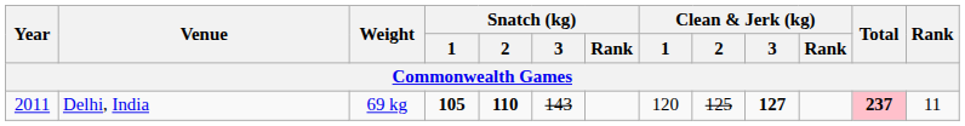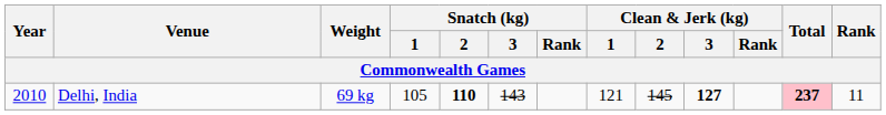Delhi, India | Year: 2011 -> 2010
Delhi, India | Snatch (kg) / 1: bold -> normal
Delhi, India | Clean & Jerk (kg) / 1: 120 -> 121
Delhi, India | Clean & Jerk (kg) / 2: 125 -> 145
